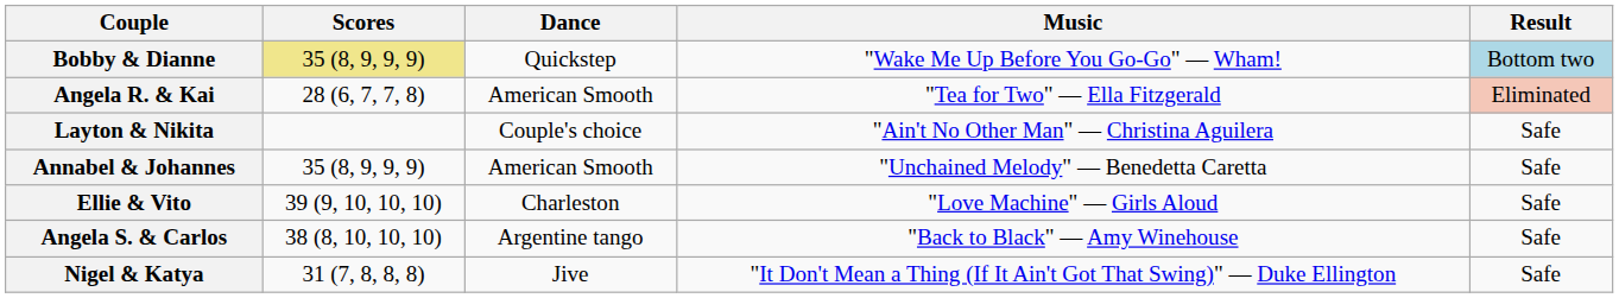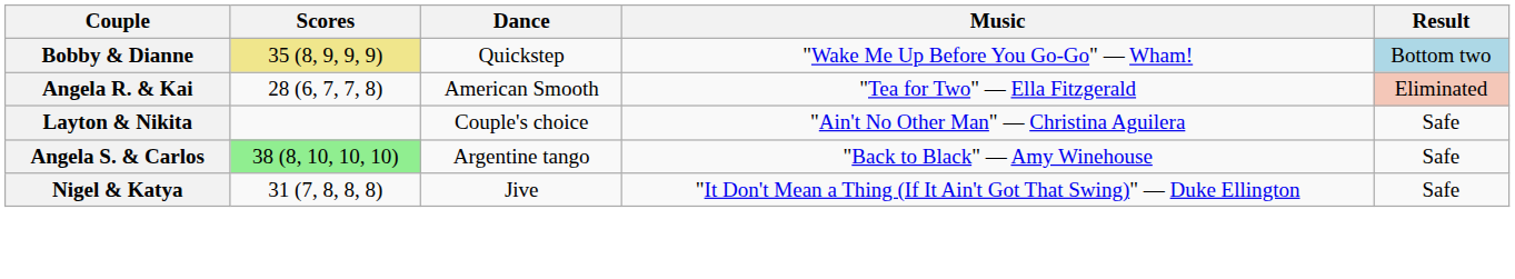- row: Annabel & Johannes | 35 (8, 9, 9, 9) | American Smooth | "Unchained Melody" — Benedetta Caretta | Safe
- row: Ellie & Vito | 39 (9, 10, 10, 10) | Charleston | "Love Machine" — Girls Aloud | Safe
Angela S. & Carlos | Scores: no background -> lightgreen background
